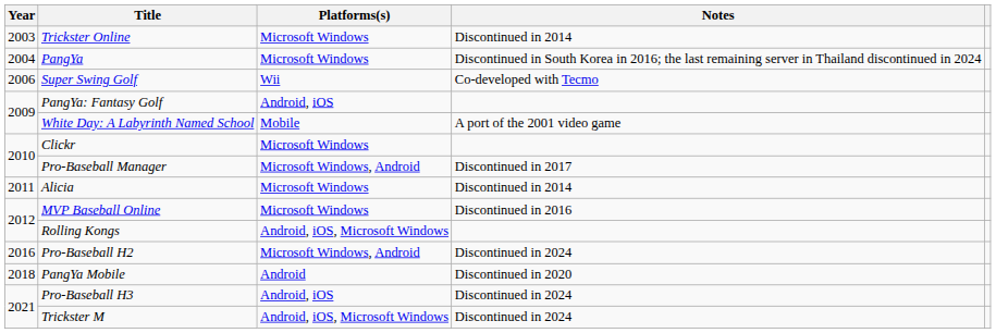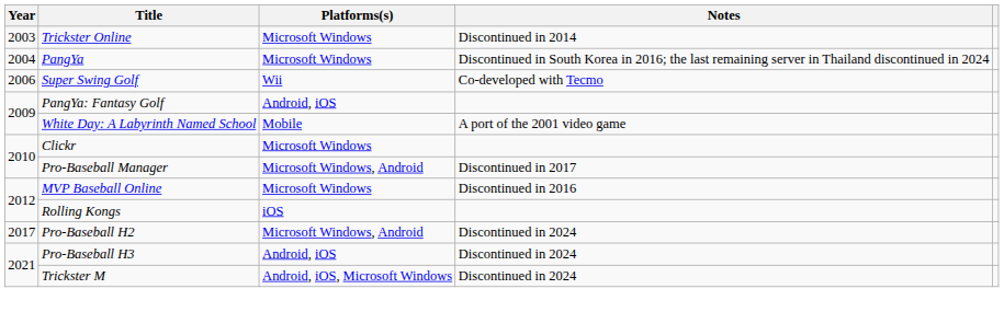- row: 2011 | Alicia | Microsoft Windows | Discontinued in 2014
Rolling Kongs | Platforms(s): Android, iOS, Microsoft Windows -> iOS
Pro-Baseball H2 | Year: 2016 -> 2017
- row: 2018 | PangYa Mobile | Android | Discontinued in 2020
